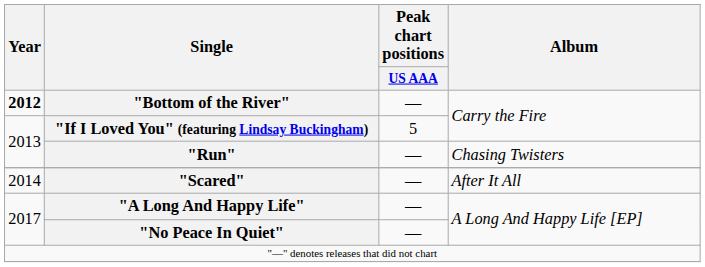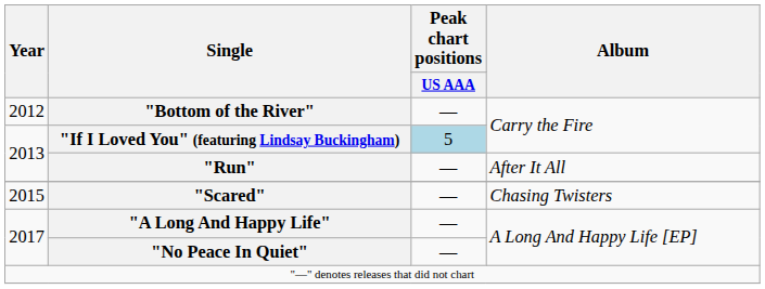"Bottom of the River" | Year: bold -> normal
"If I Loved You" (featuring Lindsay Buckingham) | Peak chart positions / US AAA: no background -> lightblue background
"Run" | Album: Chasing Twisters -> After It All
"Scared" | Year: 2014 -> 2015
"Scared" | Album: After It All -> Chasing Twisters
